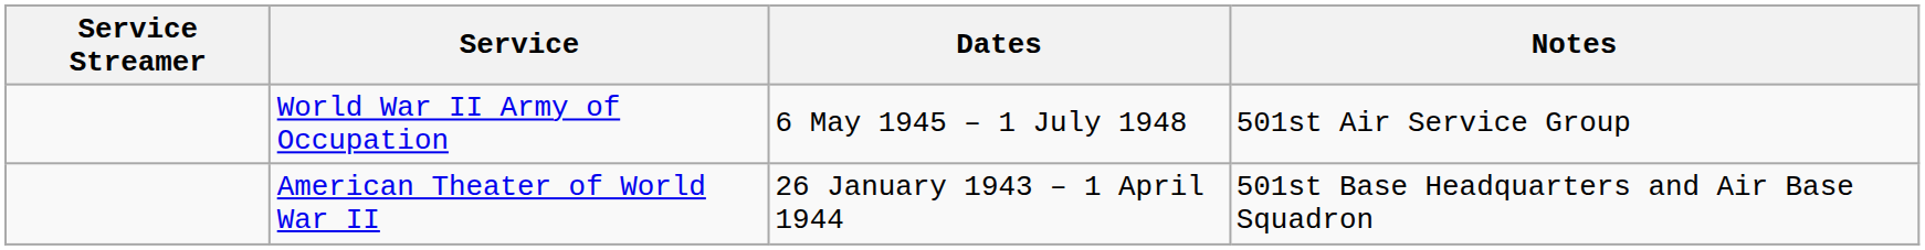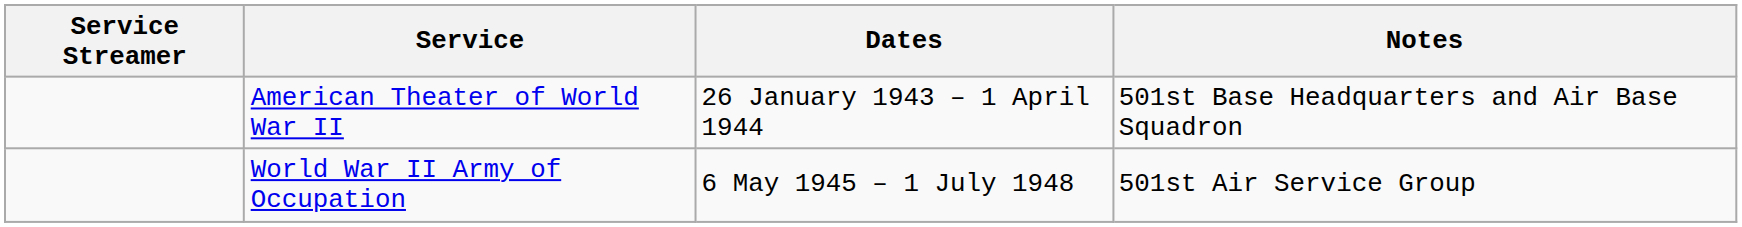rows swapped: American Theater of World War II <-> World War II Army of Occupation
